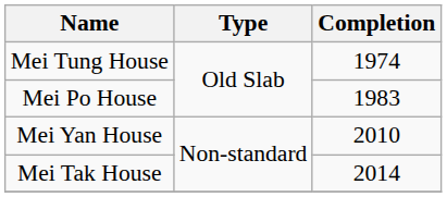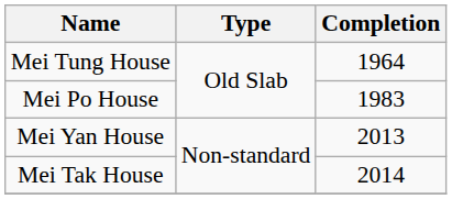Mei Tung House | Completion: 1974 -> 1964
Mei Yan House | Completion: 2010 -> 2013
